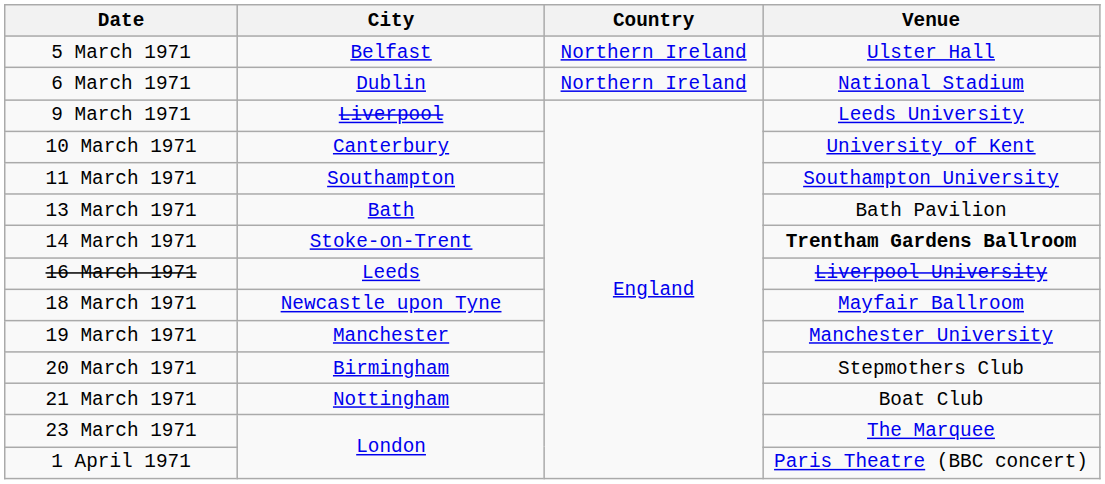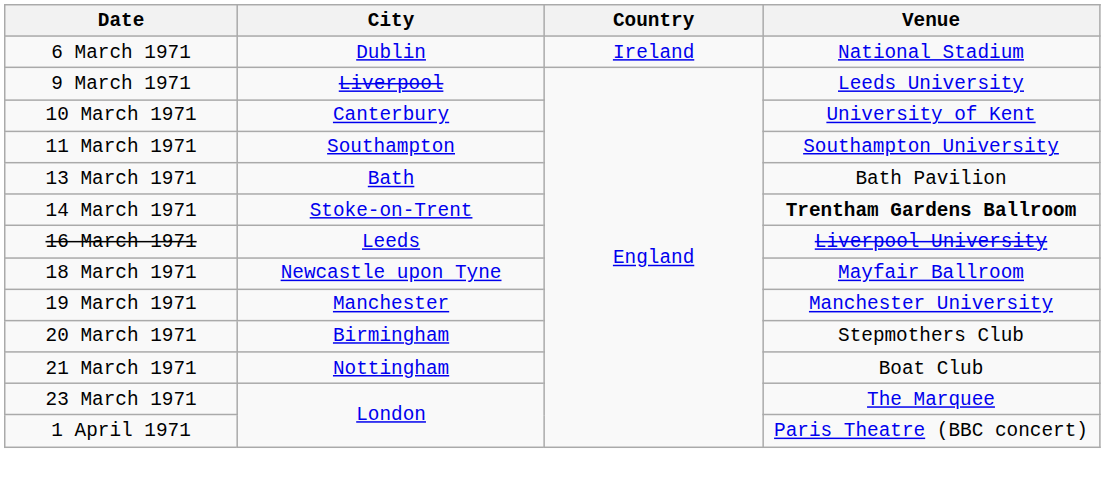- row: 5 March 1971 | Belfast | Northern Ireland | Ulster Hall
6 March 1971 | Country: Northern Ireland -> Ireland
